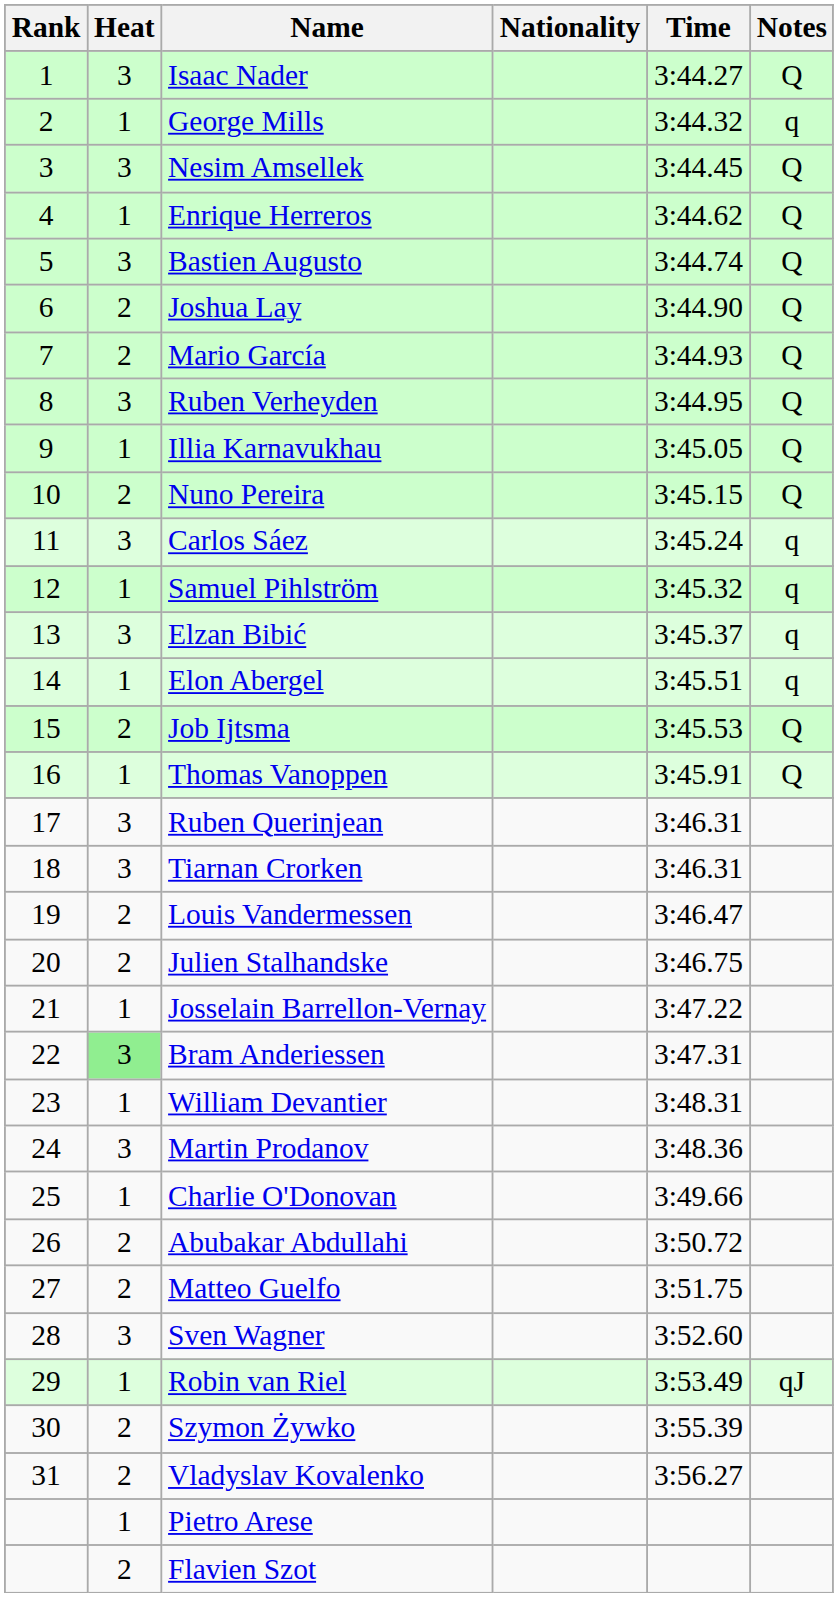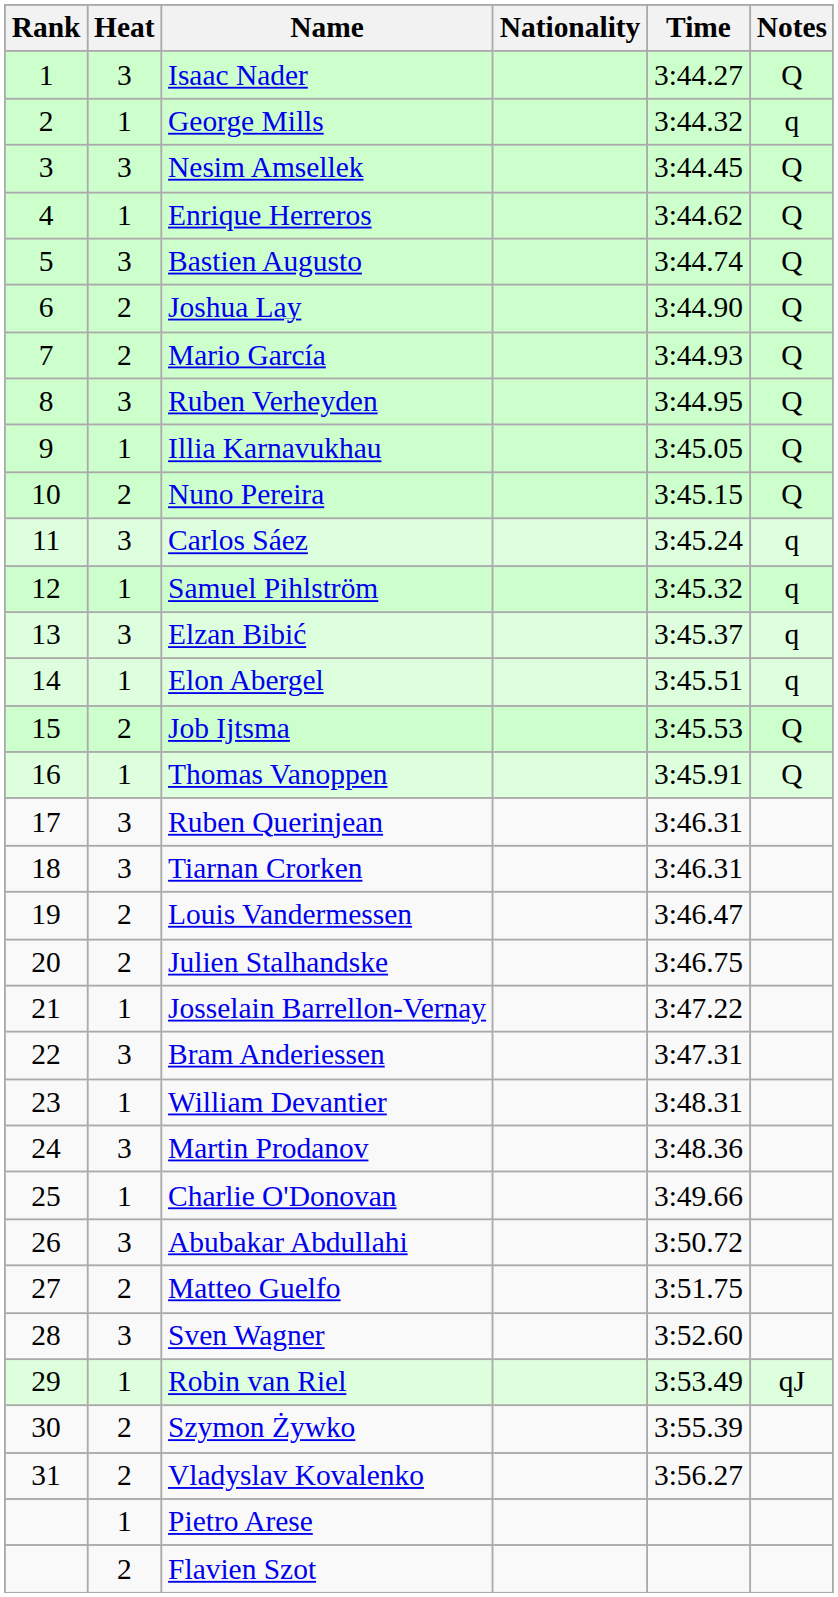Bram Anderiessen | Heat: lightgreen background -> no background
Abubakar Abdullahi | Heat: 2 -> 3
